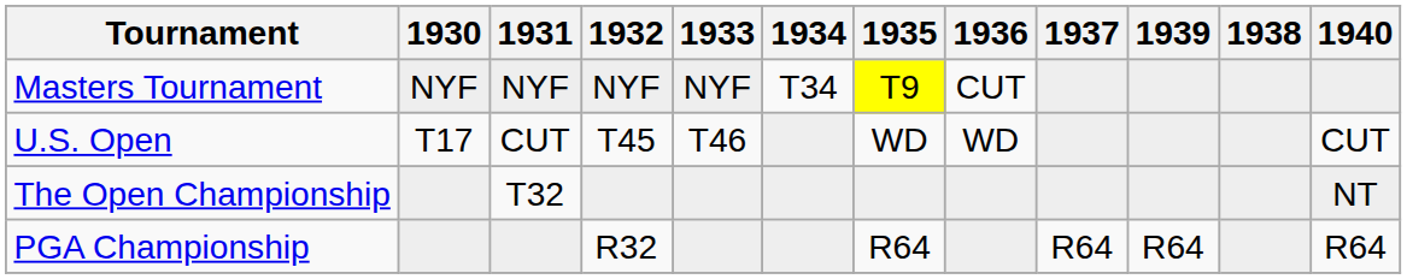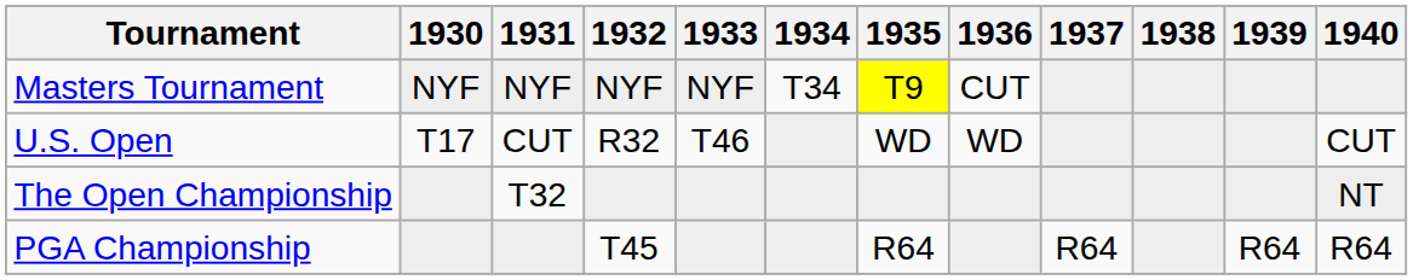columns swapped: 1938 <-> 1939
U.S. Open | 1932: T45 -> R32
PGA Championship | 1932: R32 -> T45
